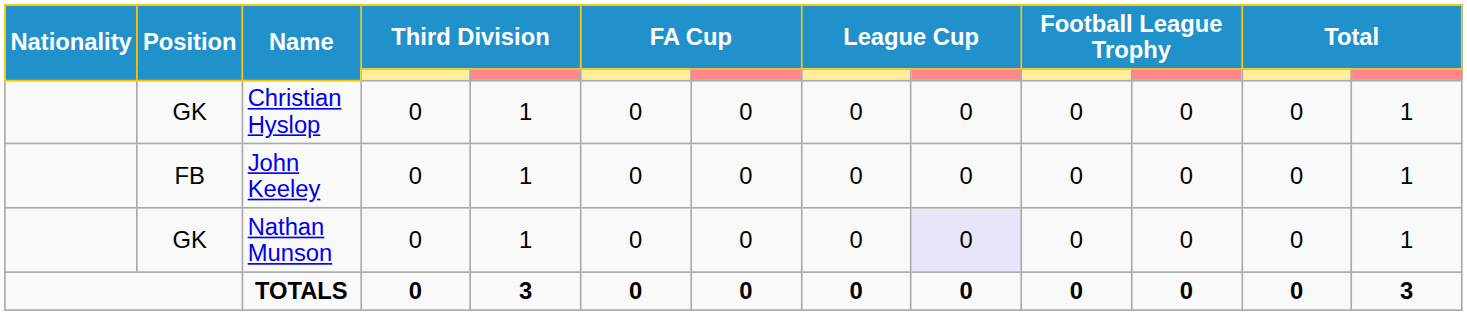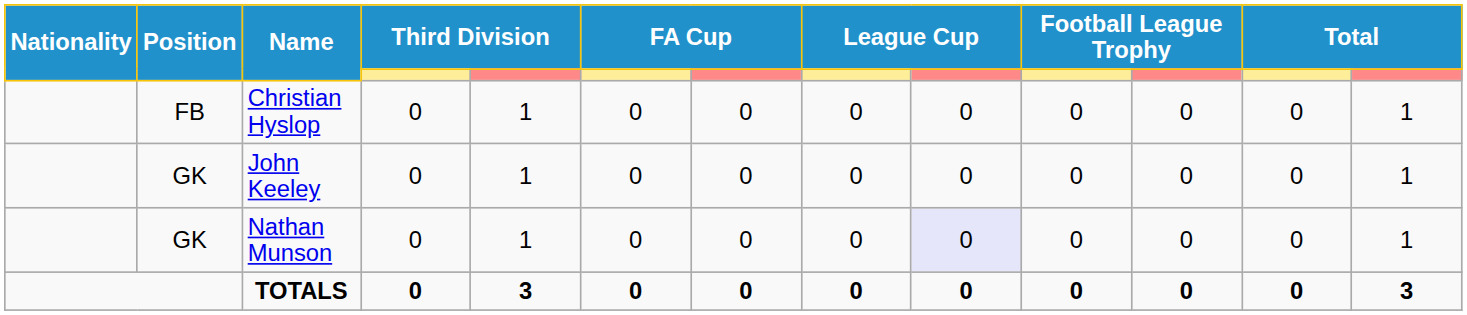Christian Hyslop | Position: GK -> FB
John Keeley | Position: FB -> GK
